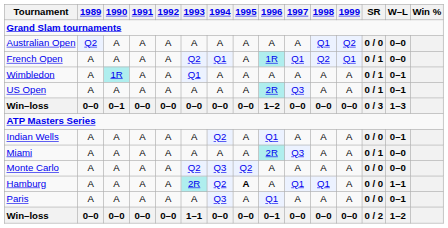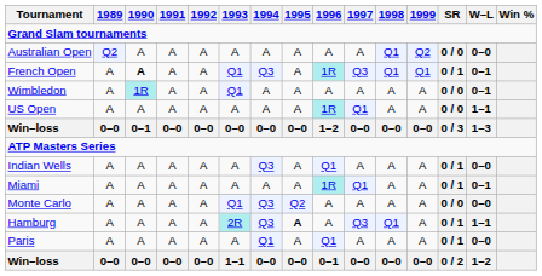French Open | 1990: normal -> bold
French Open | 1993: Q2 -> Q1
French Open | 1994: Q1 -> Q3
French Open | 1997: Q1 -> Q3
French Open | 1998: Q2 -> Q1
French Open | W–L: 0–0 -> 0–1
Wimbledon | SR: 0 / 1 -> 0 / 0
US Open | 1996: 2R -> 1R
US Open | 1997: Q3 -> Q1
US Open | SR: 0 / 1 -> 0 / 0
US Open | W–L: 0–1 -> 1–1
Indian Wells | 1994: Q2 -> Q3
Indian Wells | SR: 0 / 0 -> 0 / 1
Indian Wells | W–L: 0–1 -> 0–0
Miami | 1996: 2R -> 1R
Miami | 1997: Q3 -> Q1
Miami | W–L: 0–0 -> 0–1
Monte Carlo | 1993: Q2 -> Q1
Hamburg | 1994: Q2 -> Q3
Hamburg | 1997: Q1 -> Q3
Hamburg | SR: 0 / 0 -> 0 / 1
Paris | 1994: Q3 -> Q1
Paris | SR: 0 / 0 -> 0 / 1
Paris | W–L: 0–1 -> 0–0
